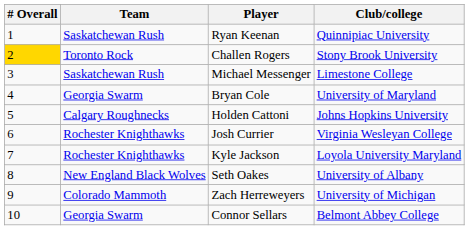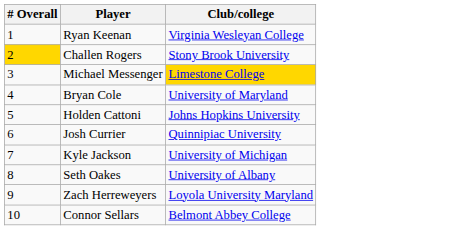- column: Team | Saskatchewan Rush | Toronto Rock | Saskatchewan Rush | Georgia Swarm | Calgary Roughnecks | Rochester Knighthawks | Rochester Knighthawks | New England Black Wolves | Colorado Mammoth | Georgia Swarm
Ryan Keenan | Club/college: Quinnipiac University -> Virginia Wesleyan College
Michael Messenger | Club/college: no background -> gold background
Josh Currier | Club/college: Virginia Wesleyan College -> Quinnipiac University
Kyle Jackson | Club/college: Loyola University Maryland -> University of Michigan
Zach Herreweyers | Club/college: University of Michigan -> Loyola University Maryland
